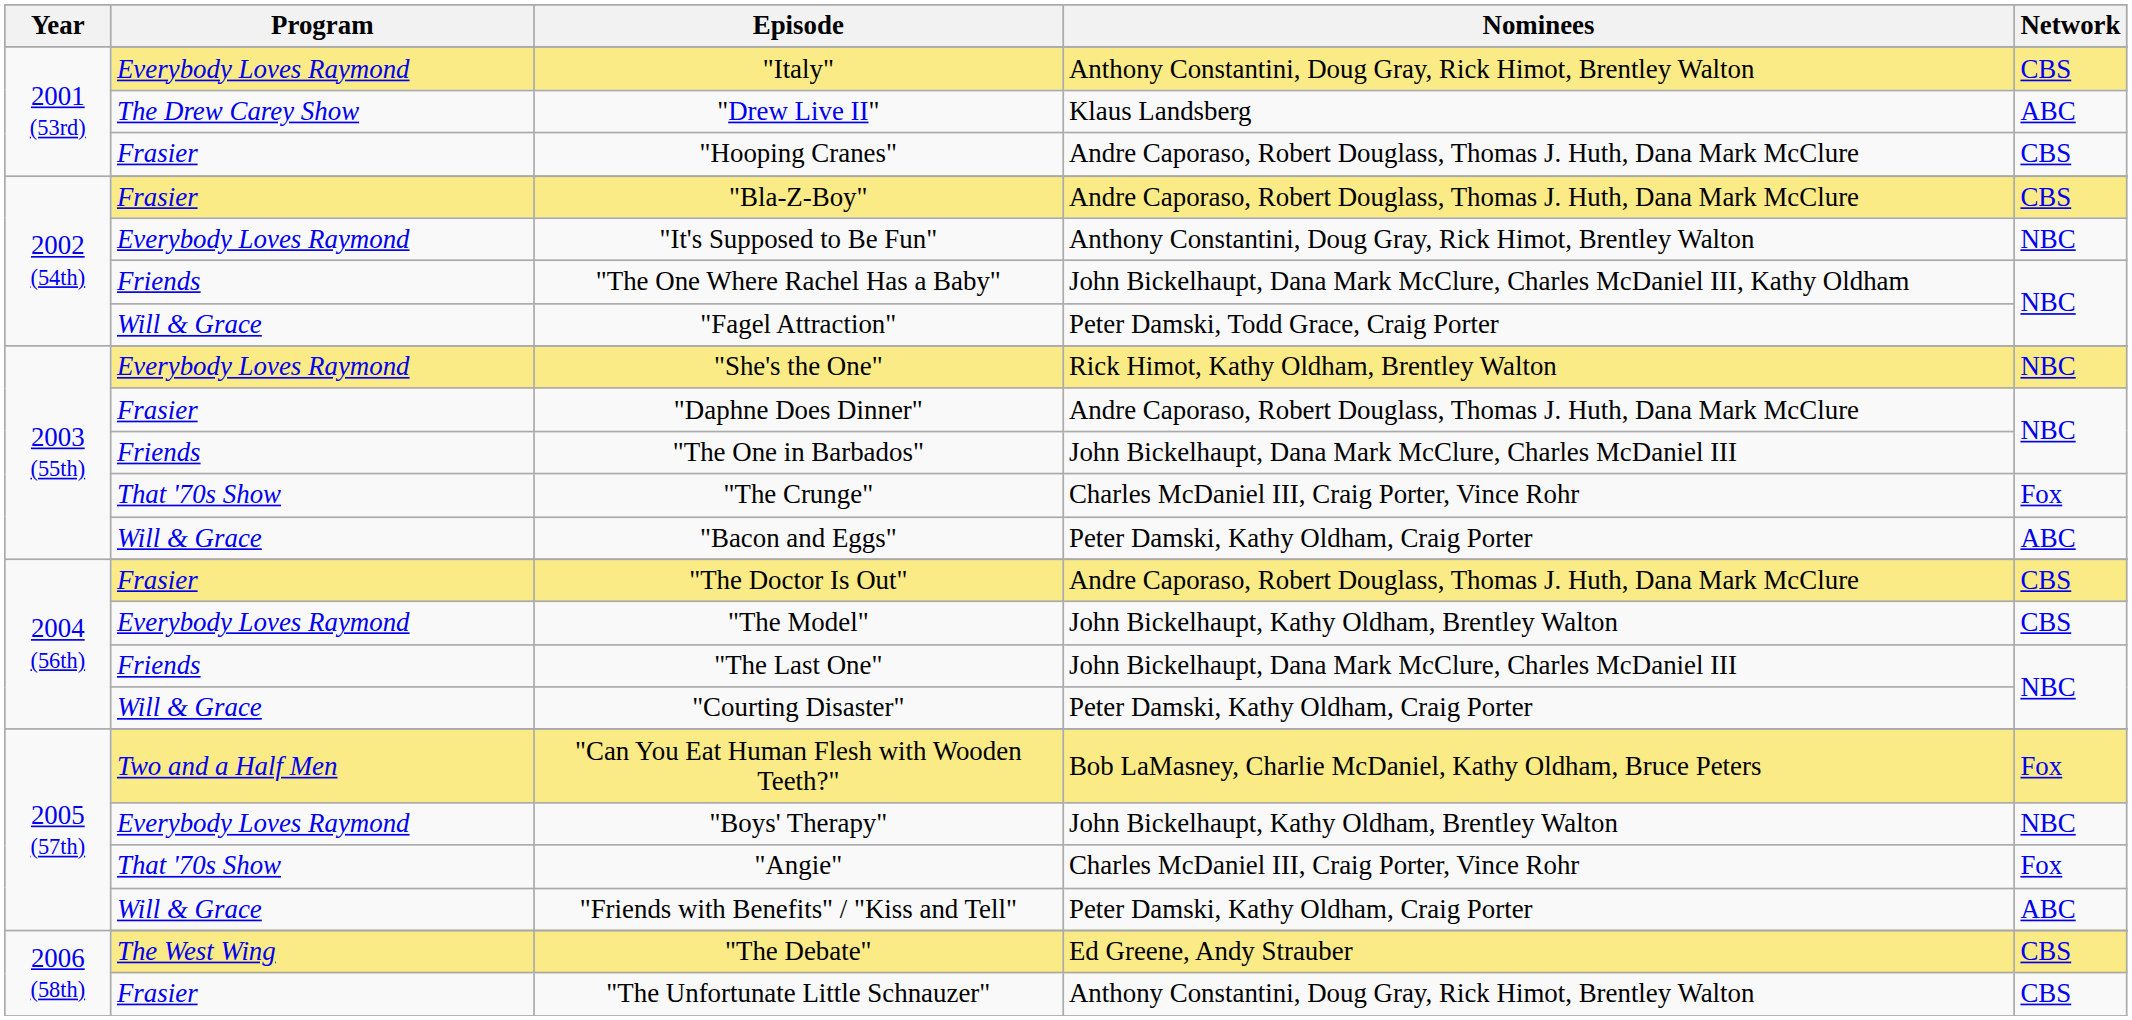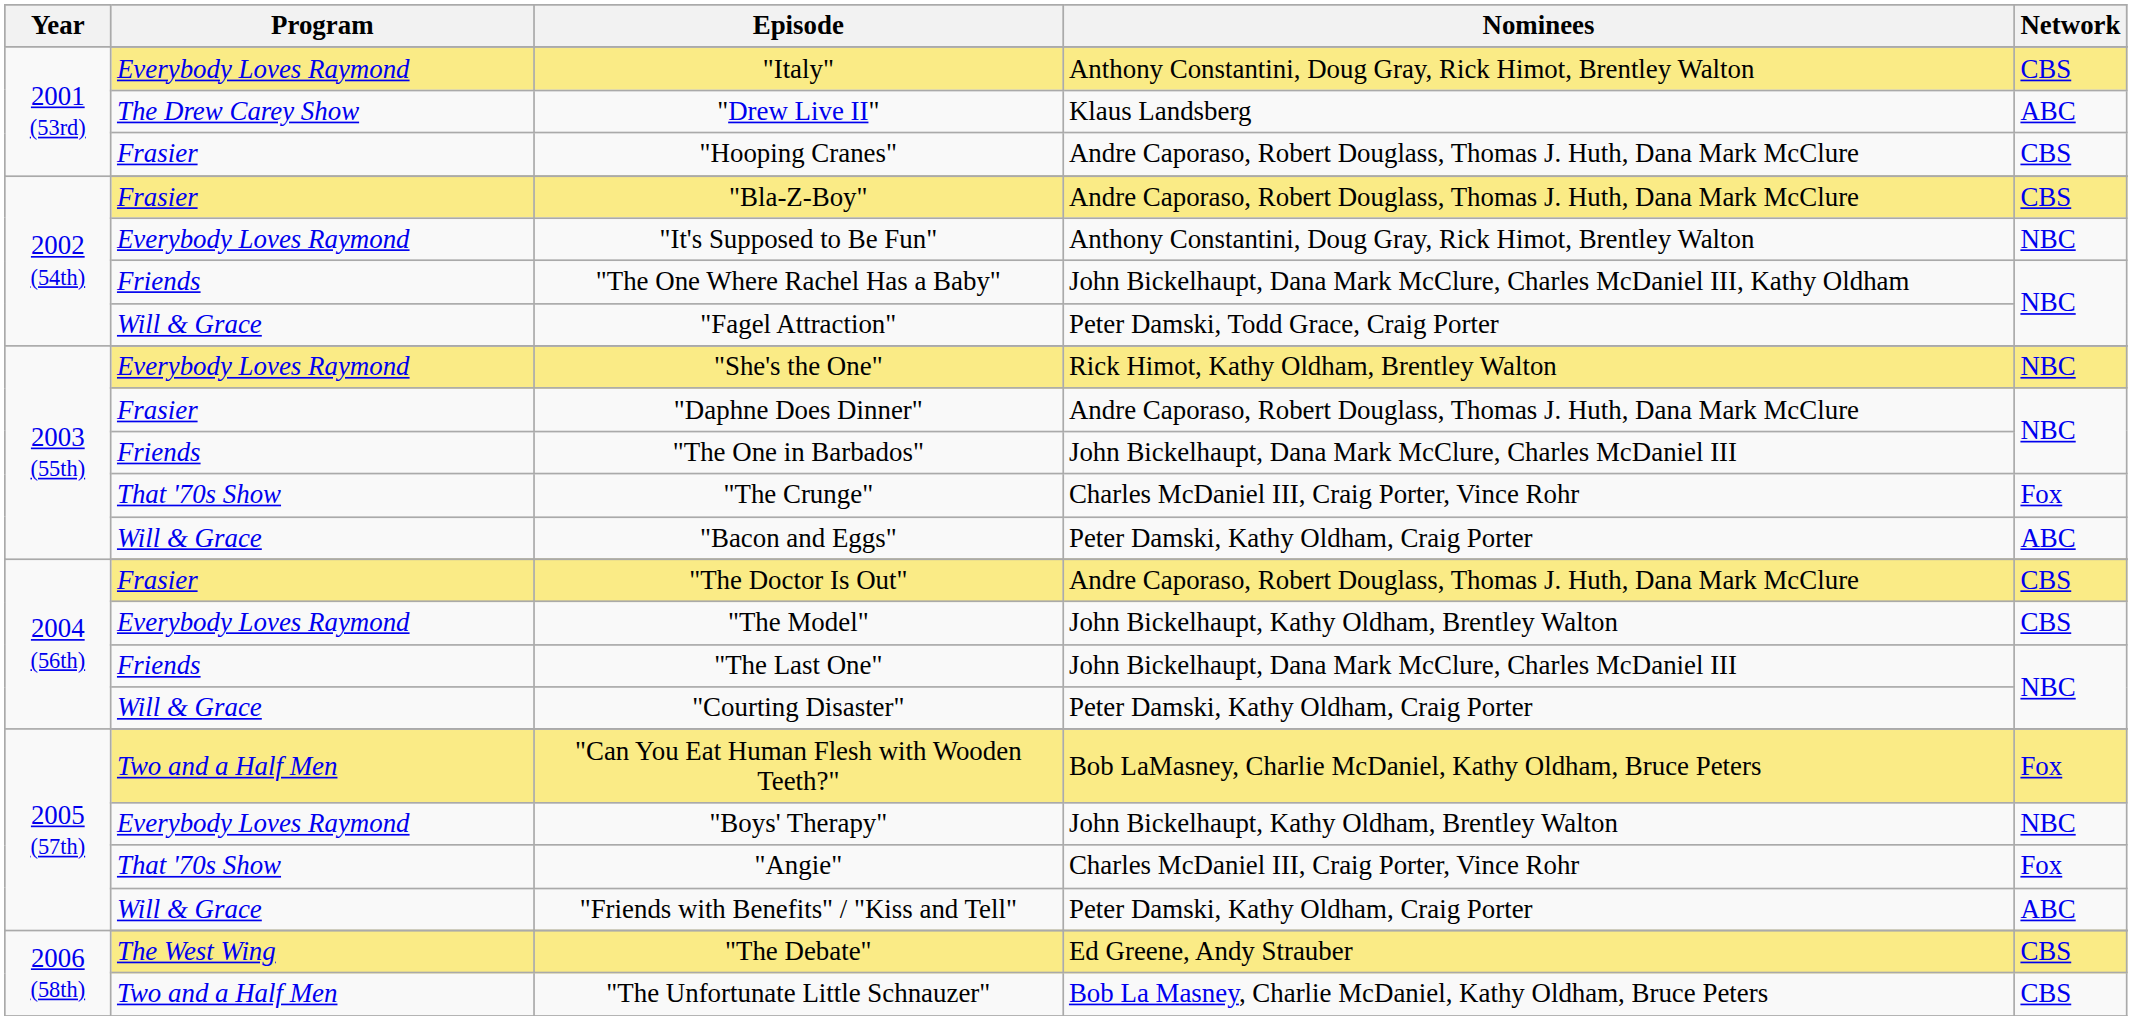"The Unfortunate Little Schnauzer" | Program: Frasier -> Two and a Half Men
"The Unfortunate Little Schnauzer" | Nominees: Anthony Constantini, Doug Gray, Rick Himot, Brentley Walton -> Bob La Masney, Charlie McDaniel, Kathy Oldham, Bruce Peters
